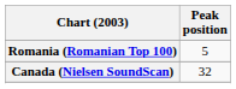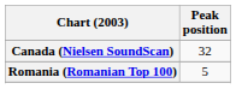rows swapped: Canada (Nielsen SoundScan) <-> Romania (Romanian Top 100)
